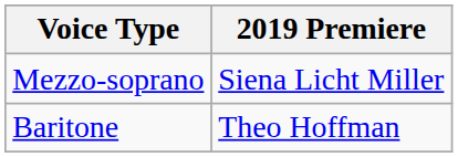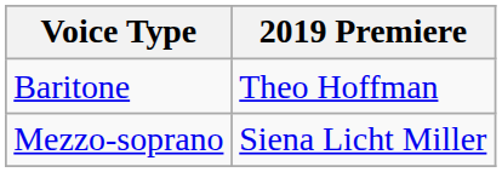rows swapped: Baritone <-> Mezzo-soprano
